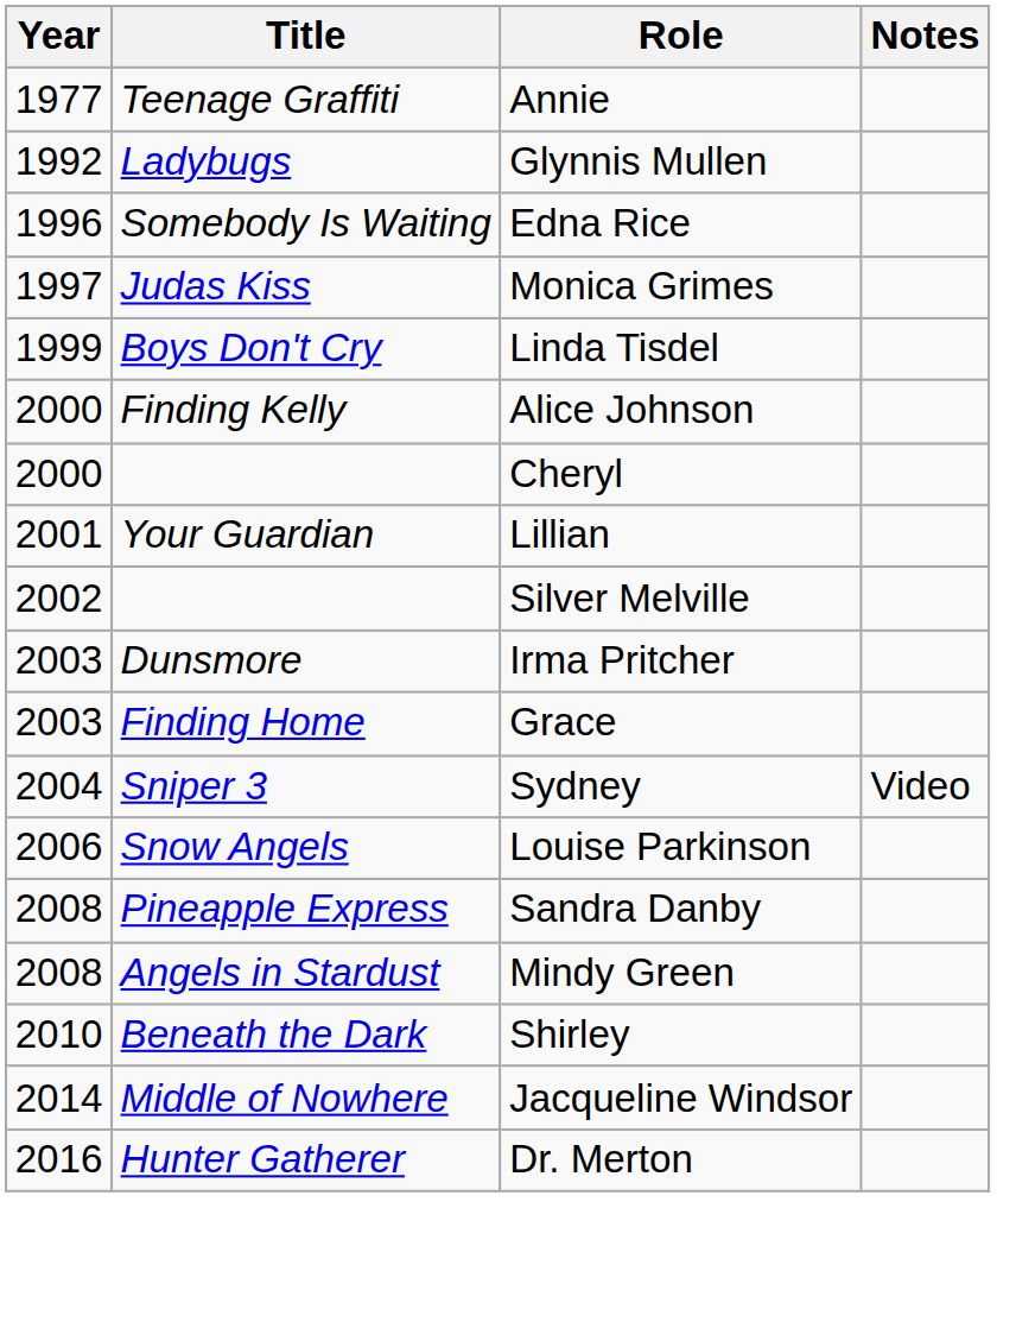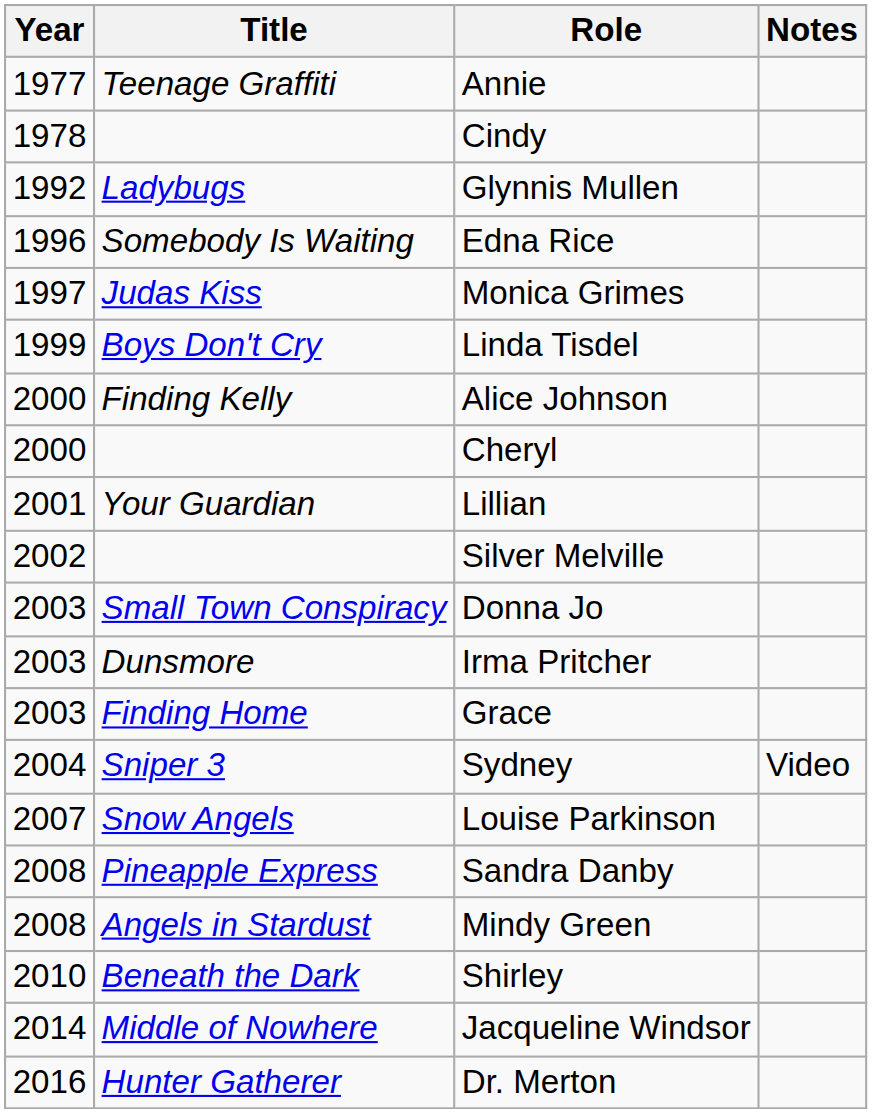+ row: 1978 | Cindy
+ row: 2003 | Small Town Conspiracy | Donna Jo
Louise Parkinson | Year: 2006 -> 2007
